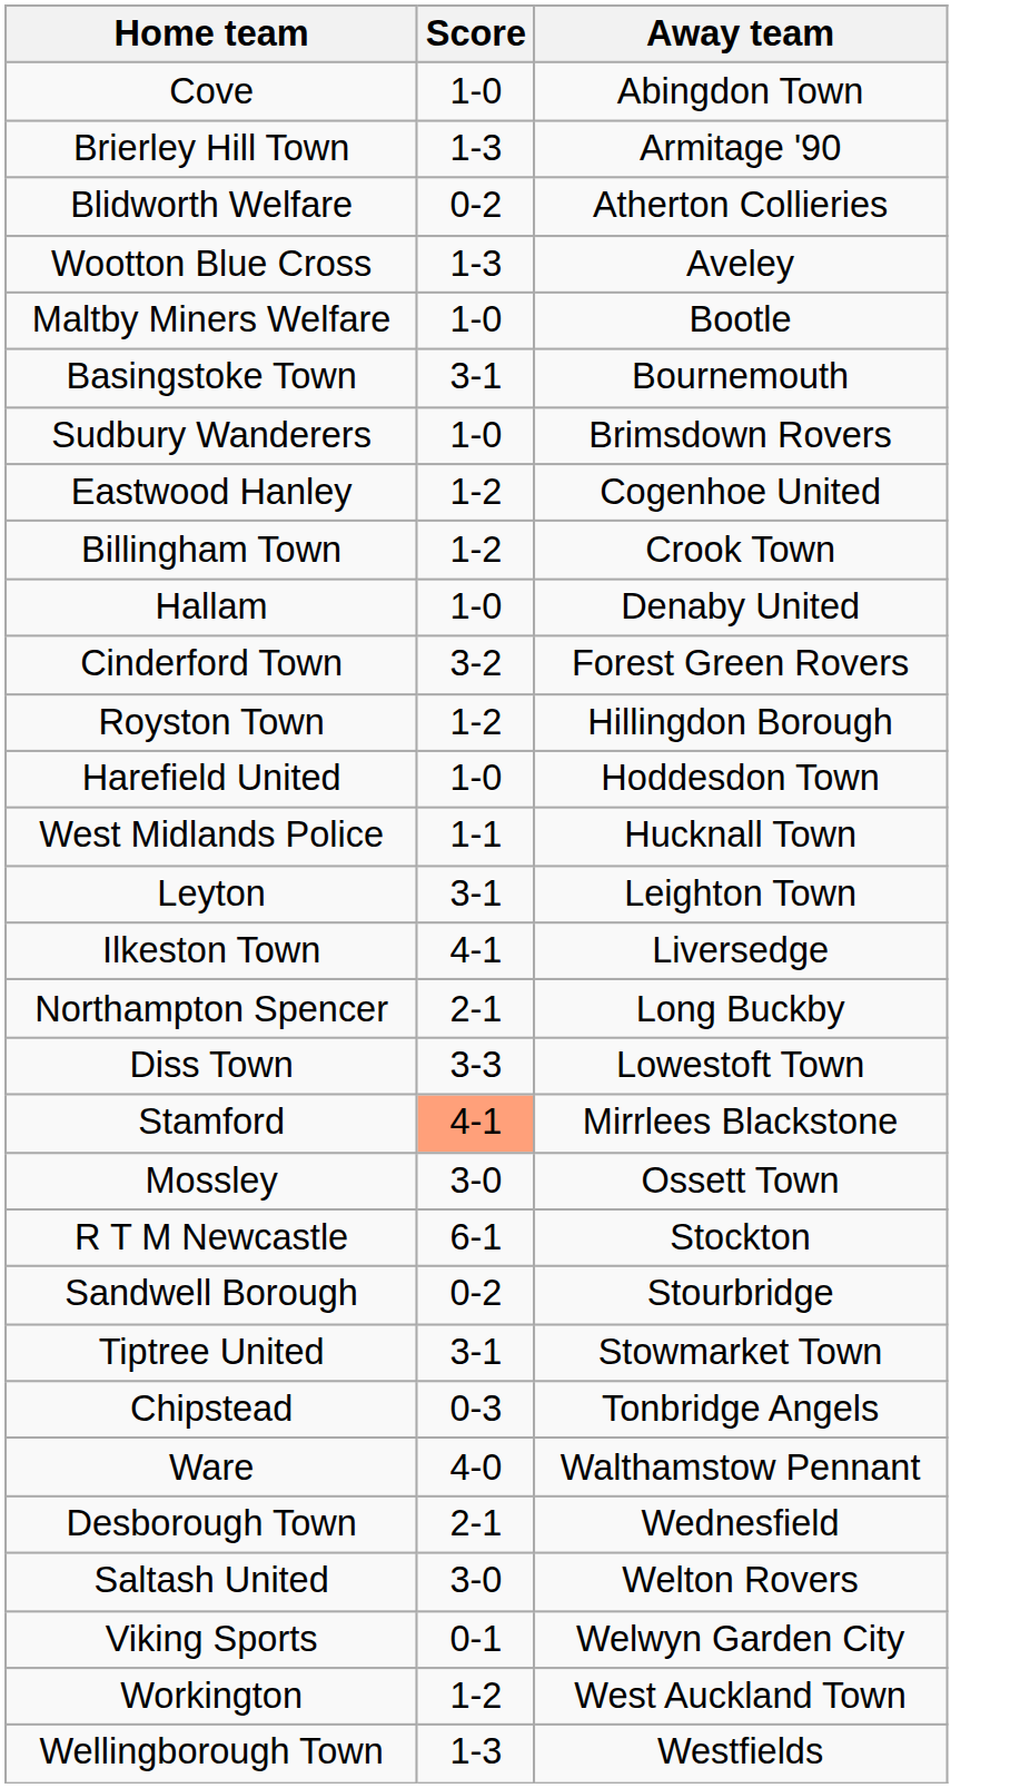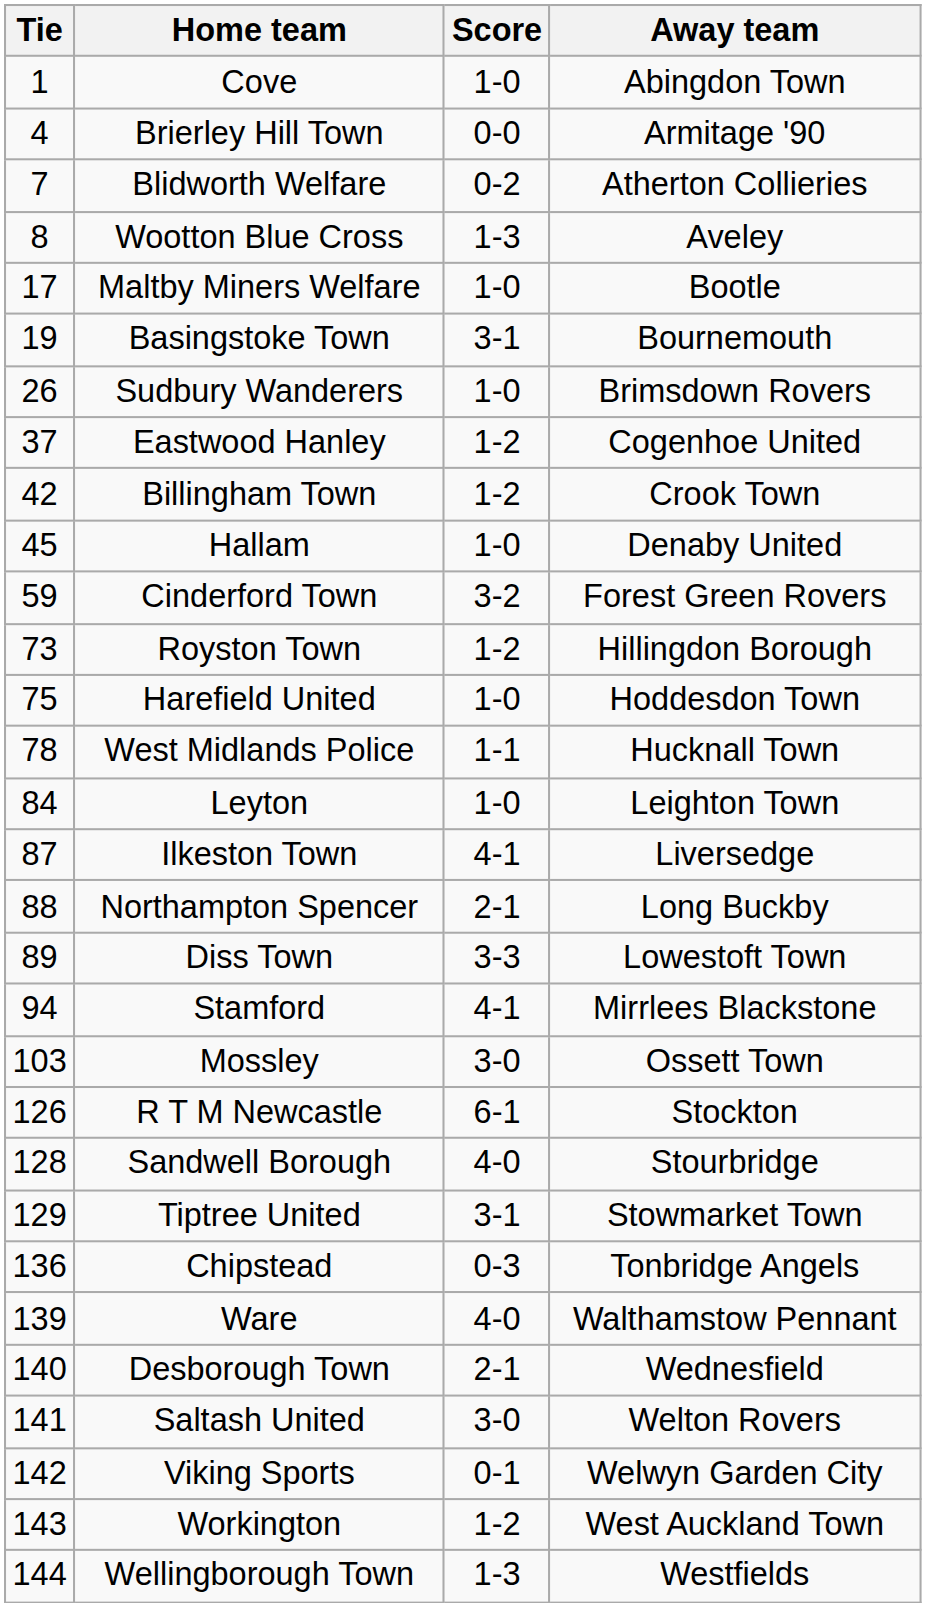+ column: Tie | 1 | 4 | 7 | 8 | 17 | 19 | 26 | 37 | 42 | 45 | 59 | 73 | 75 | 78 | 84 | 87 | 88 | 89 | 94 | 103 | 126 | 128 | 129 | 136 | 139 | 140 | 141 | 142 | 143 | 144
Brierley Hill Town | Score: 1-3 -> 0-0
Leyton | Score: 3-1 -> 1-0
Stamford | Score: lightsalmon background -> no background
Sandwell Borough | Score: 0-2 -> 4-0
